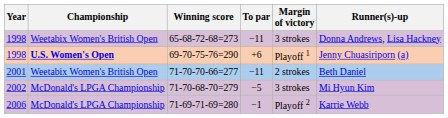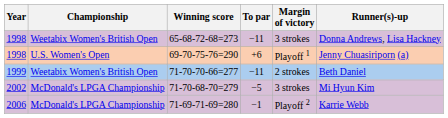69-70-75-76=290 | Championship: bold -> normal
71-70-70-66=277 | Year: 2001 -> 1999
